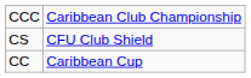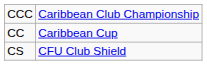rows swapped: CC <-> CS
